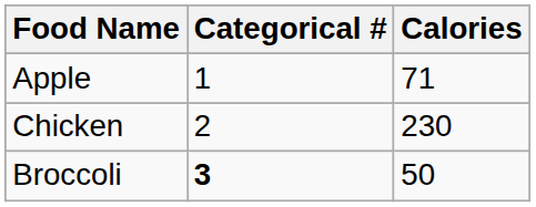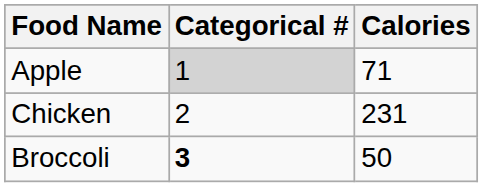Apple | Categorical #: no background -> lightgrey background
Chicken | Calories: 230 -> 231
